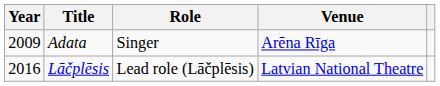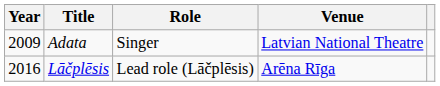Adata | Venue: Arēna Rīga -> Latvian National Theatre
Lāčplēsis | Venue: Latvian National Theatre -> Arēna Rīga
